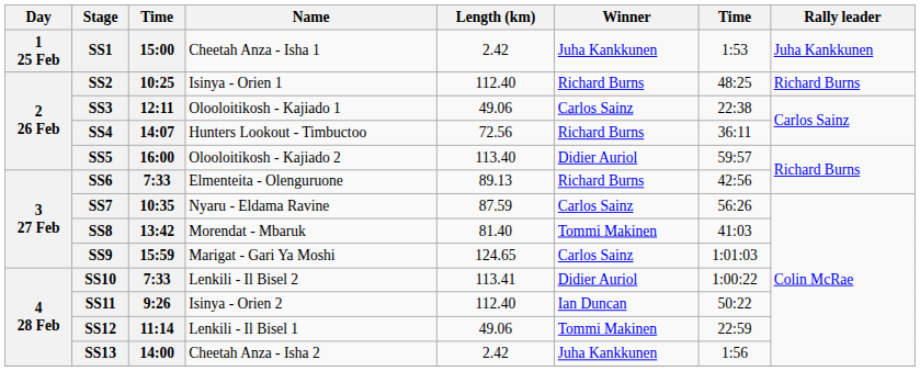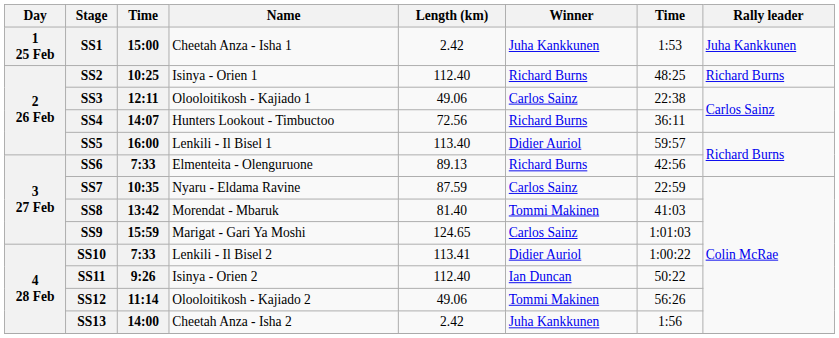SS5 | Name: Olooloitikosh - Kajiado 2 -> Lenkili - Il Bisel 1
SS7 | column 7: 56:26 -> 22:59
SS12 | Name: Lenkili - Il Bisel 1 -> Olooloitikosh - Kajiado 2
SS12 | column 7: 22:59 -> 56:26
